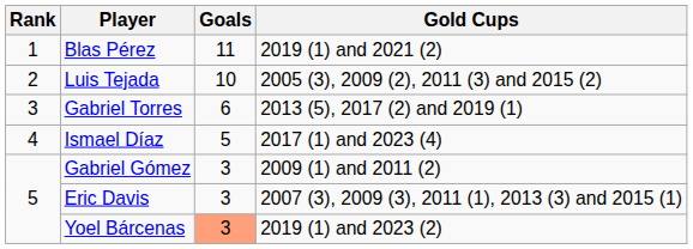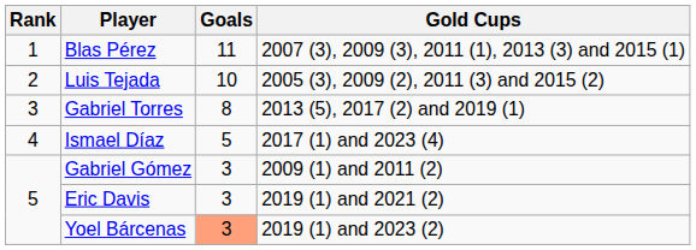Blas Pérez | Gold Cups: 2019 (1) and 2021 (2) -> 2007 (3), 2009 (3), 2011 (1), 2013 (3) and 2015 (1)
Gabriel Torres | Goals: 6 -> 8
Eric Davis | Gold Cups: 2007 (3), 2009 (3), 2011 (1), 2013 (3) and 2015 (1) -> 2019 (1) and 2021 (2)
